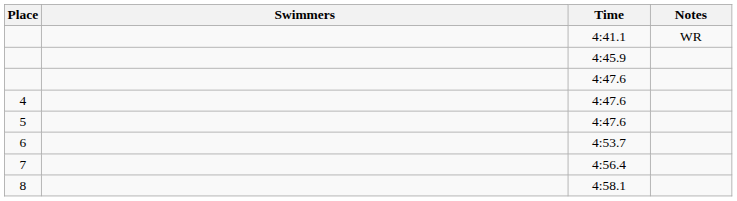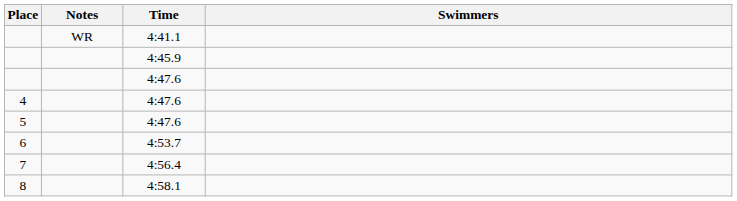columns swapped: Swimmers <-> Notes
